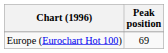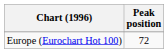Europe (Eurochart Hot 100) | Peak position: 69 -> 72
